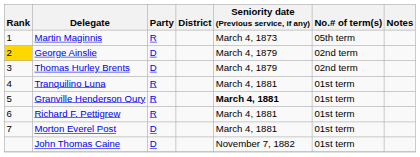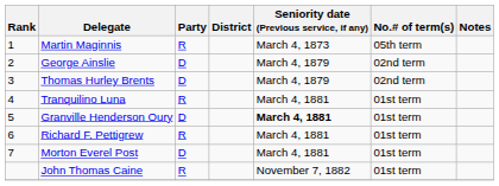George Ainslie | Rank: gold background -> no background
Granville Henderson Oury | Party: R -> D
John Thomas Caine | Party: D -> R
